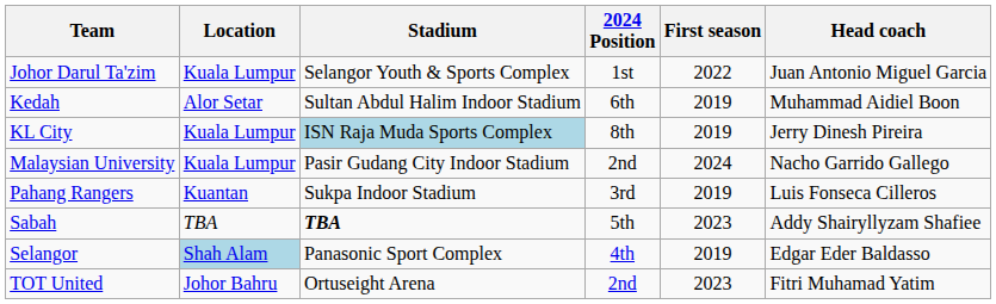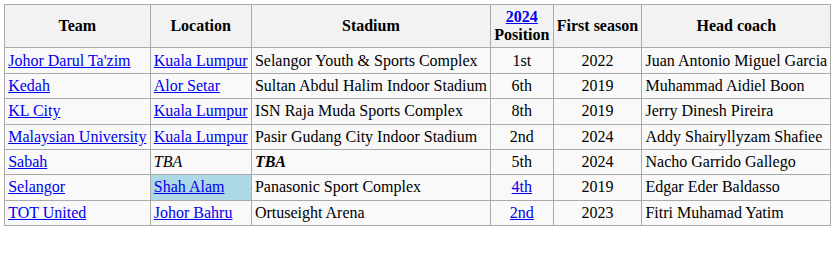KL City | Stadium: lightblue background -> no background
Malaysian University | Head coach: Nacho Garrido Gallego -> Addy Shairyllyzam Shafiee
- row: Pahang Rangers | Kuantan | Sukpa Indoor Stadium | 3rd | 2019 | Luis Fonseca Cilleros
Sabah | First season: 2023 -> 2024
Sabah | Head coach: Addy Shairyllyzam Shafiee -> Nacho Garrido Gallego
